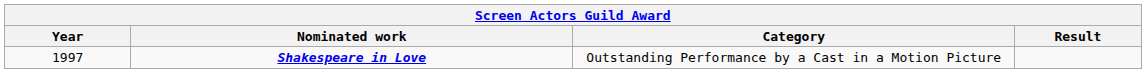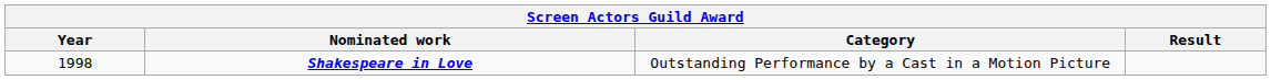Shakespeare in Love | Year: 1997 -> 1998
